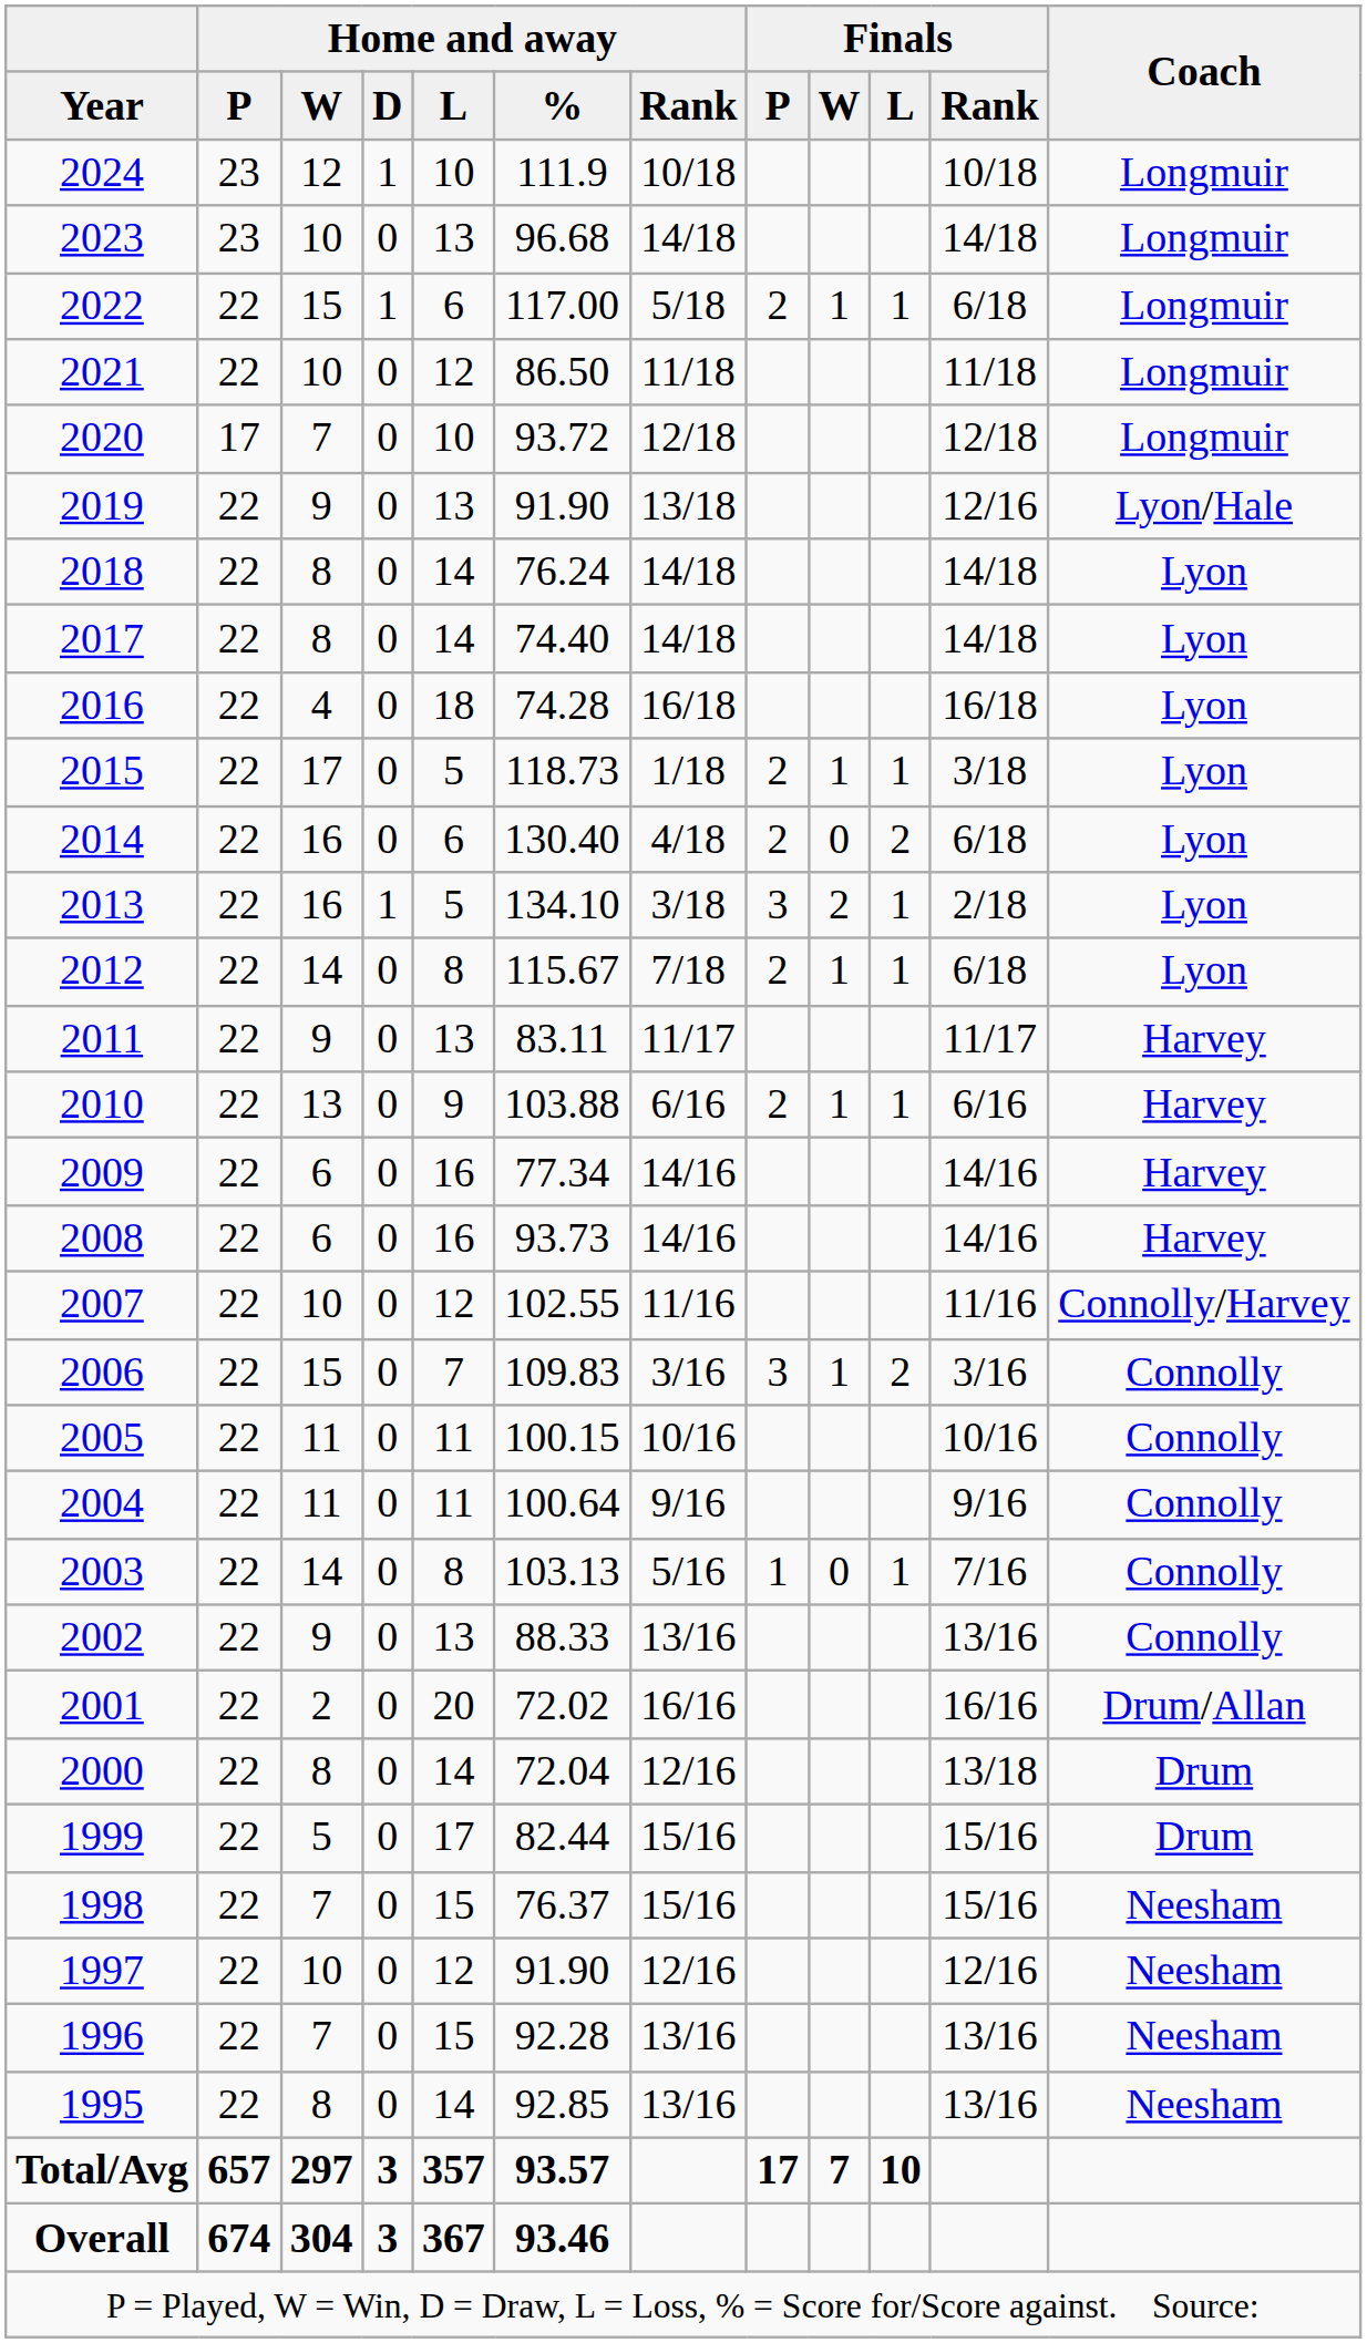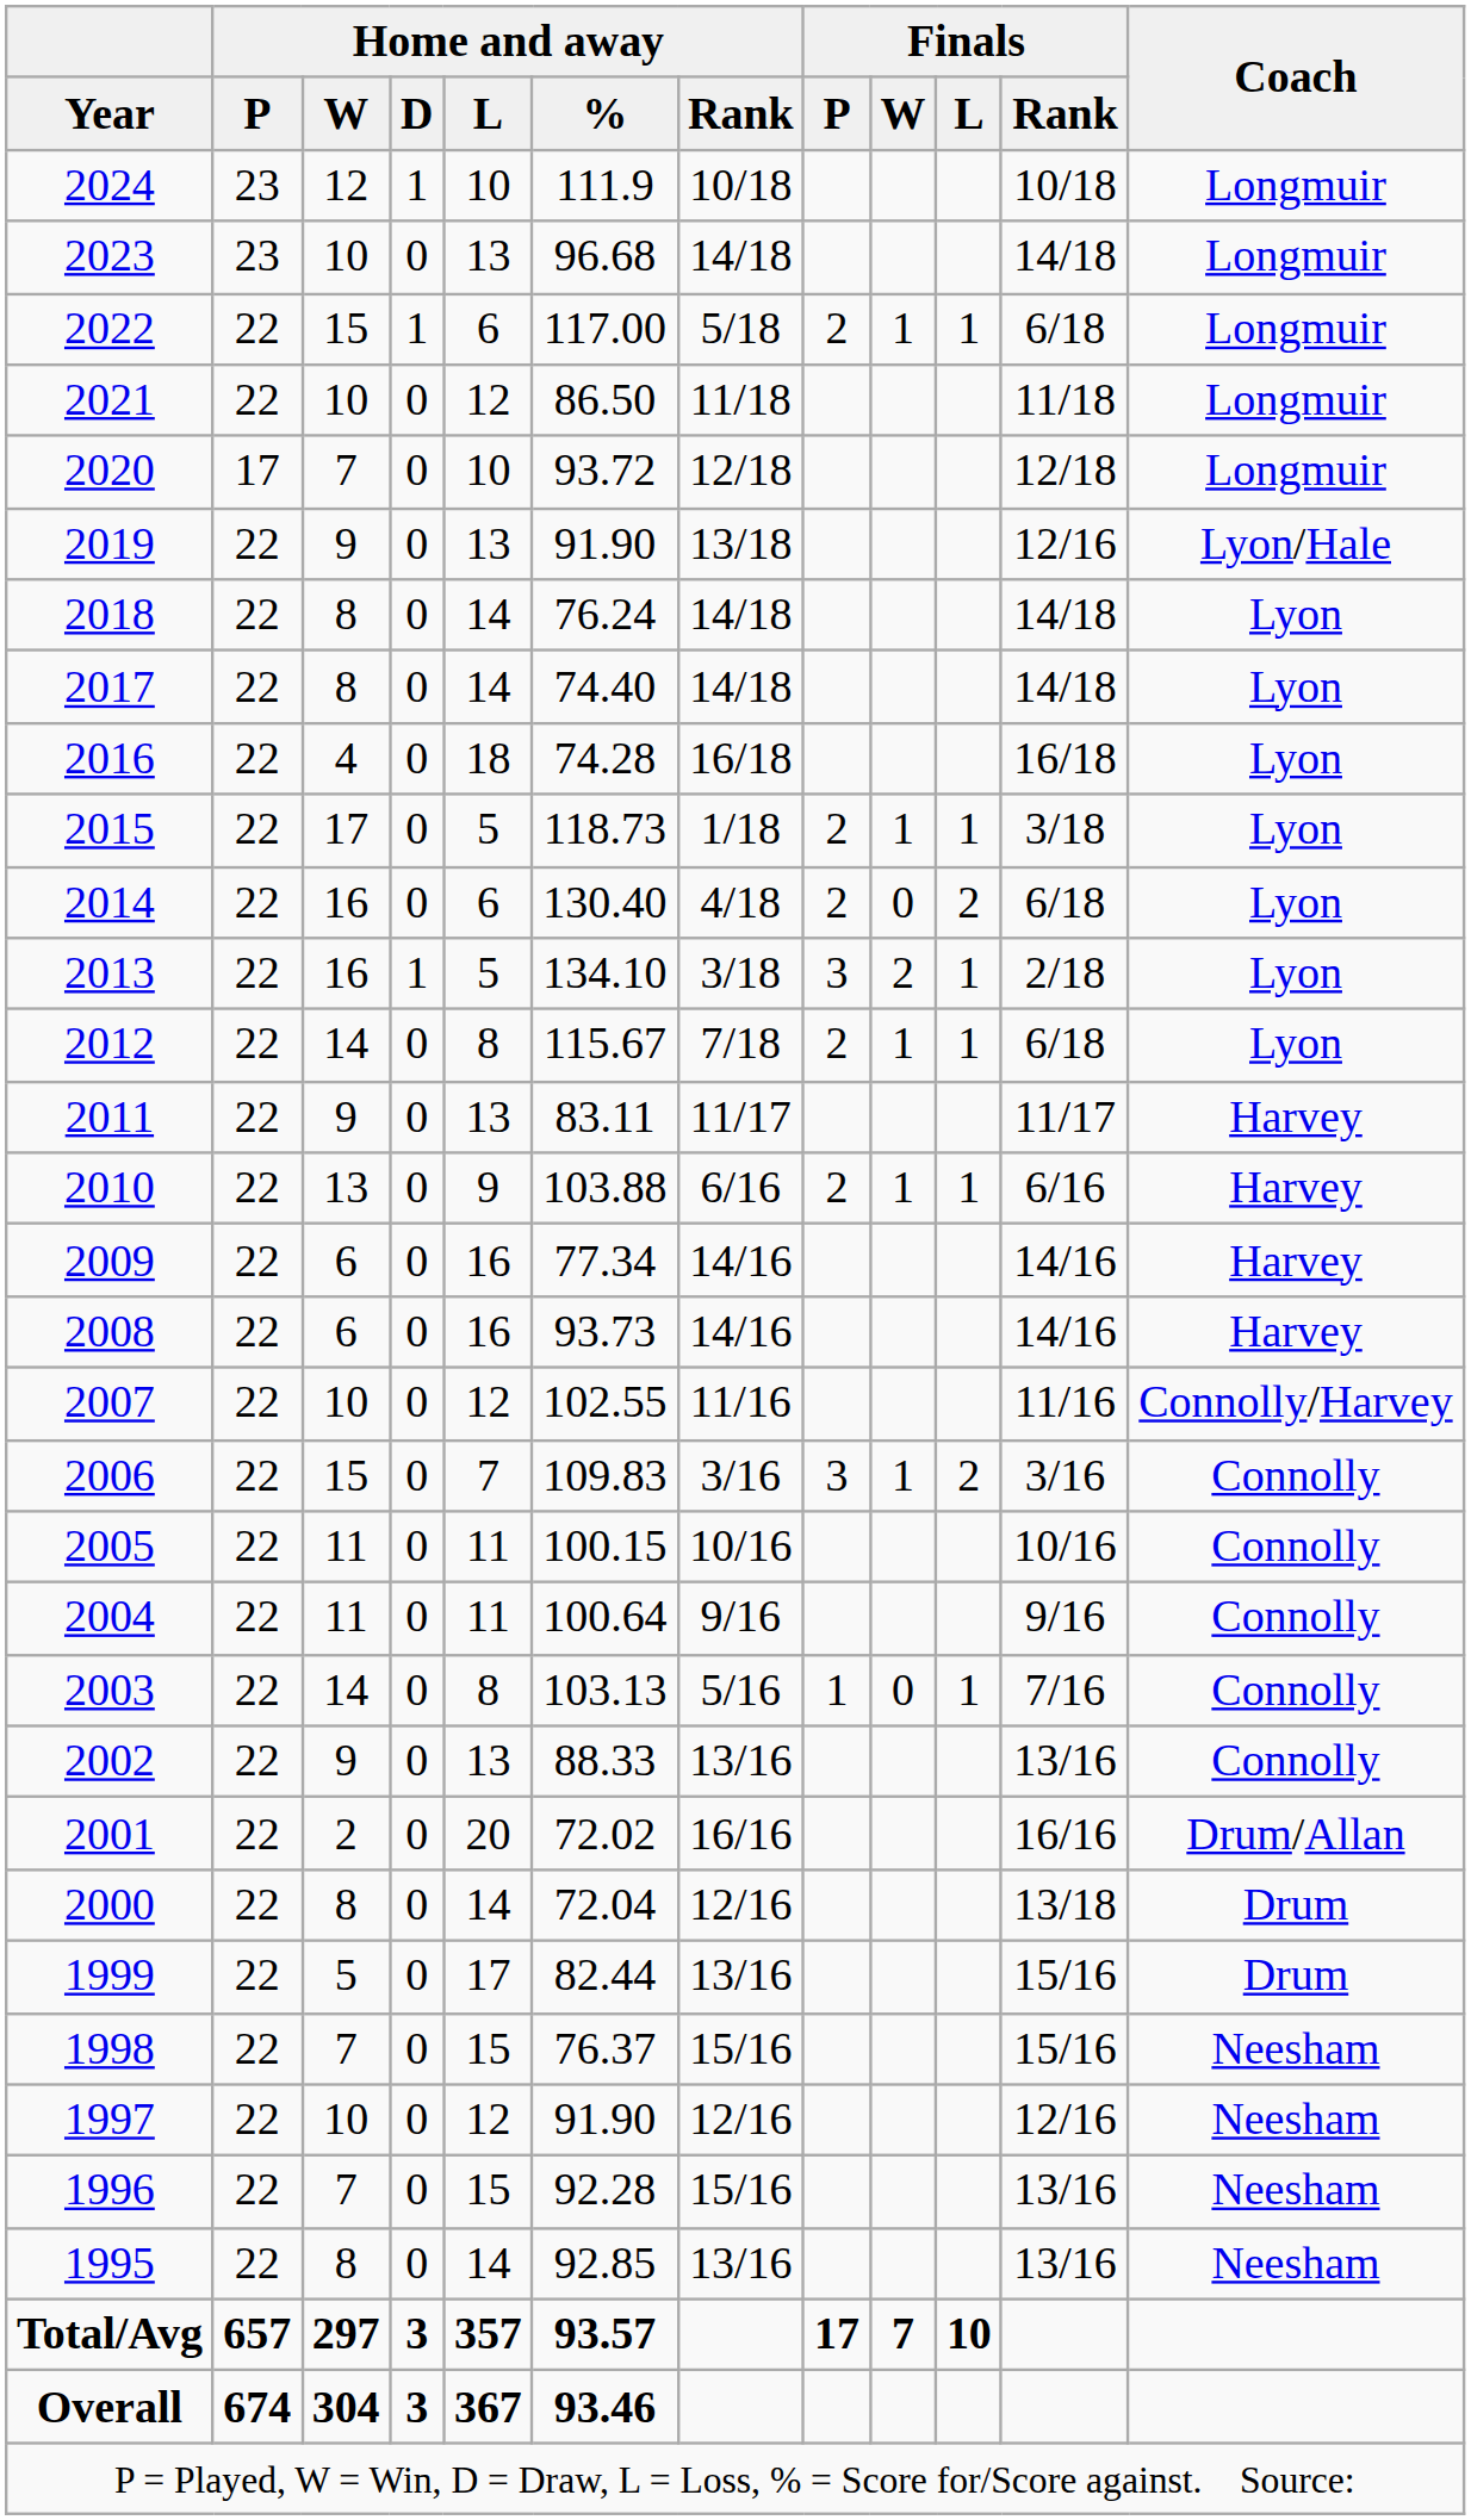1999 | column 7: 15/16 -> 13/16
1996 | column 7: 13/16 -> 15/16
